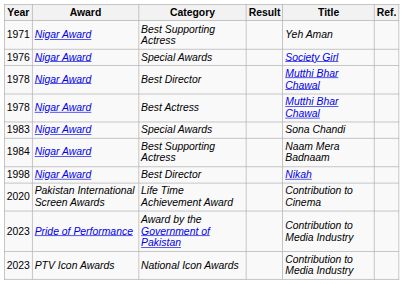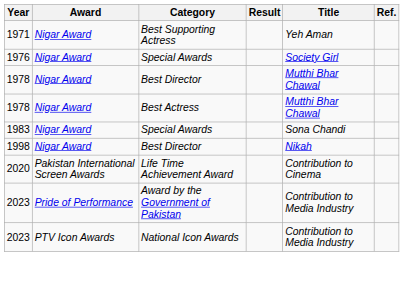- row: 1984 | Nigar Award | Best Supporting Actress | Naam Mera Badnaam
